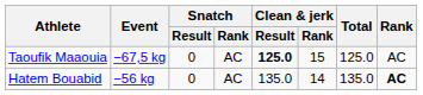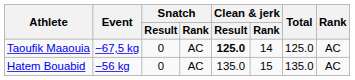Taoufik Maaouia | Clean & jerk / Rank: 15 -> 14
Hatem Bouabid | Clean & jerk / Rank: 14 -> 15
Hatem Bouabid | Rank: bold -> normal
